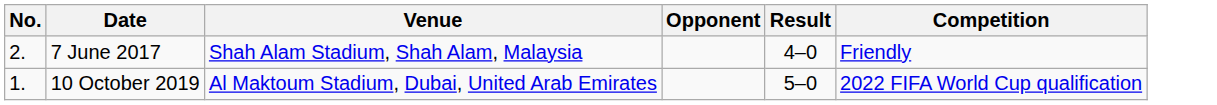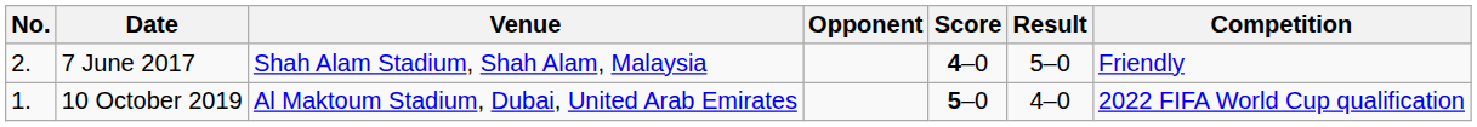+ column: Score | 4–0 | 5–0
7 June 2017 | Result: 4–0 -> 5–0
10 October 2019 | Result: 5–0 -> 4–0
